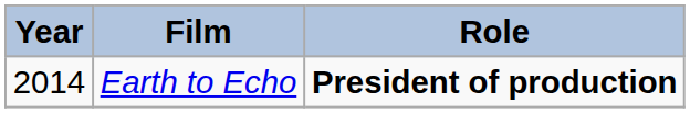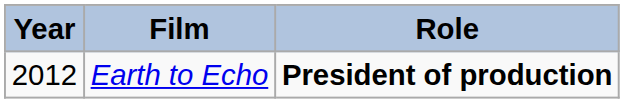Earth to Echo | Year: 2014 -> 2012
